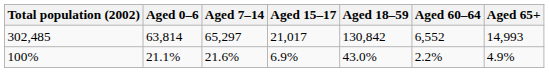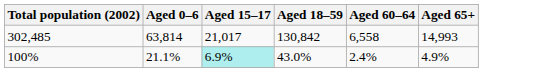- column: Aged 7–14 | 65,297 | 21.6%
302,485 | Aged 60–64: 6,552 -> 6,558
100% | Aged 15–17: no background -> paleturquoise background
100% | Aged 60–64: 2.2% -> 2.4%
